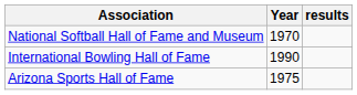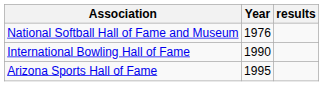National Softball Hall of Fame and Museum | Year: 1970 -> 1976
Arizona Sports Hall of Fame | Year: 1975 -> 1995
